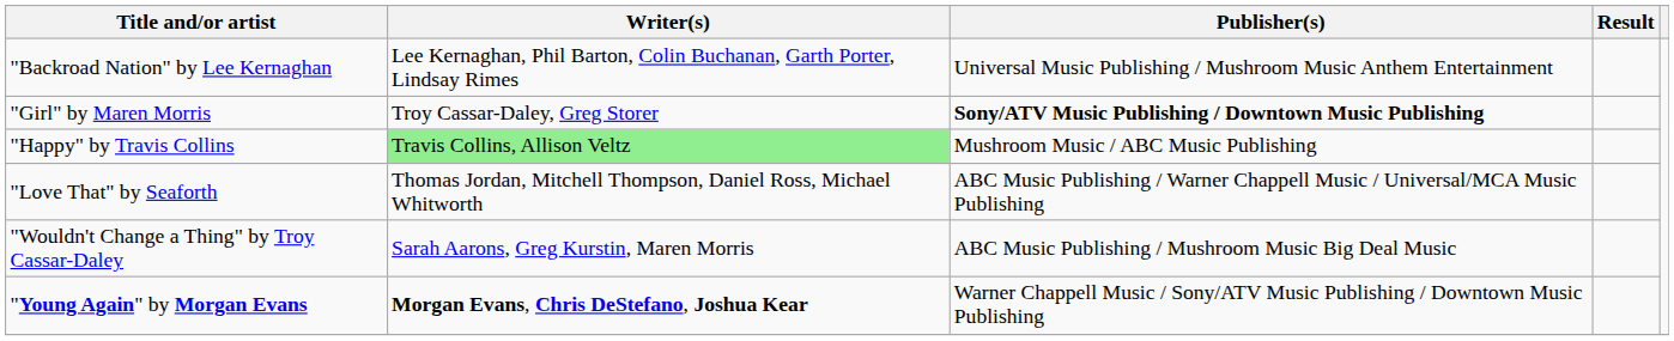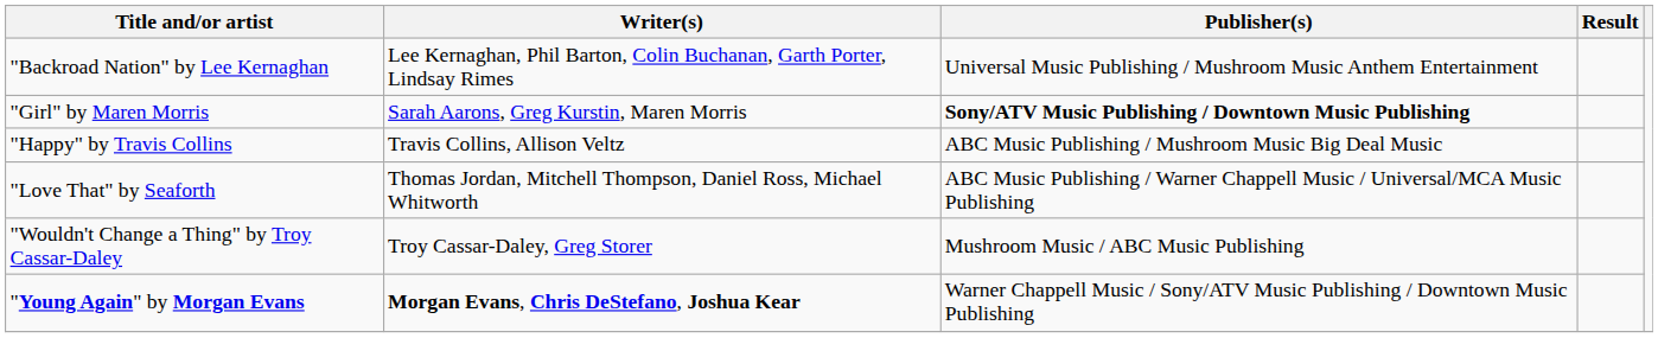"Girl" by Maren Morris | Writer(s): Troy Cassar-Daley, Greg Storer -> Sarah Aarons, Greg Kurstin, Maren Morris
"Happy" by Travis Collins | Writer(s): lightgreen background -> no background
"Happy" by Travis Collins | Publisher(s): Mushroom Music / ABC Music Publishing -> ABC Music Publishing / Mushroom Music Big Deal Music
"Wouldn't Change a Thing" by Troy Cassar-Daley | Writer(s): Sarah Aarons, Greg Kurstin, Maren Morris -> Troy Cassar-Daley, Greg Storer
"Wouldn't Change a Thing" by Troy Cassar-Daley | Publisher(s): ABC Music Publishing / Mushroom Music Big Deal Music -> Mushroom Music / ABC Music Publishing
